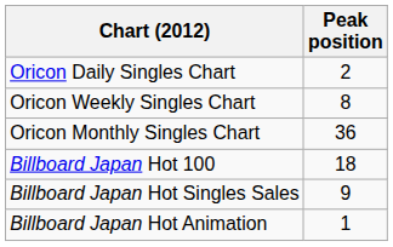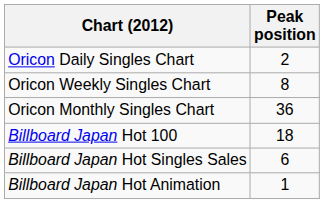Billboard Japan Hot Singles Sales | Peak position: 9 -> 6
